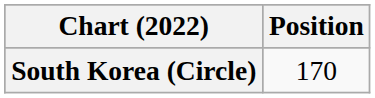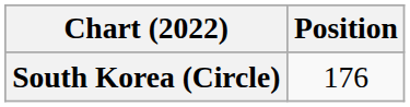South Korea (Circle) | Position: 170 -> 176
